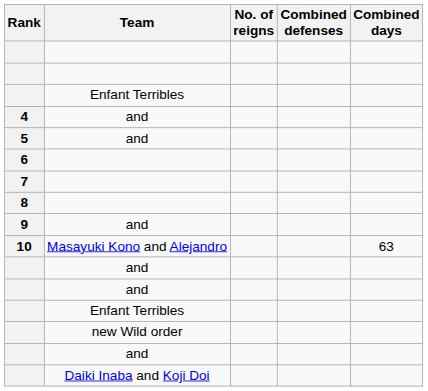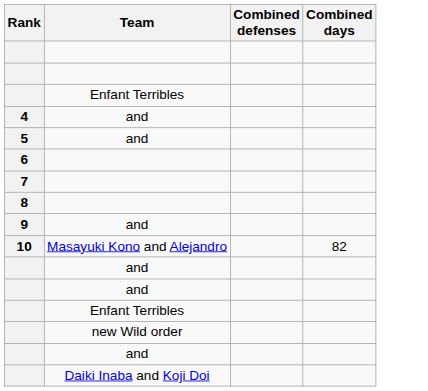- column: No. of reigns
10 | Combined days: 63 -> 82
